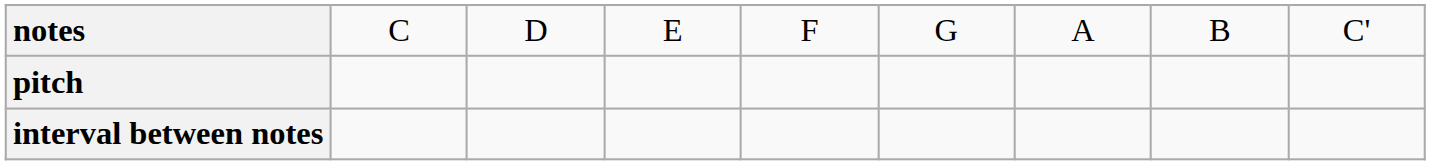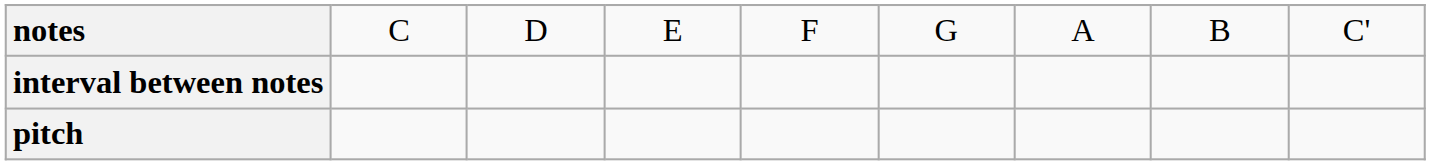rows swapped: pitch <-> interval between notes
